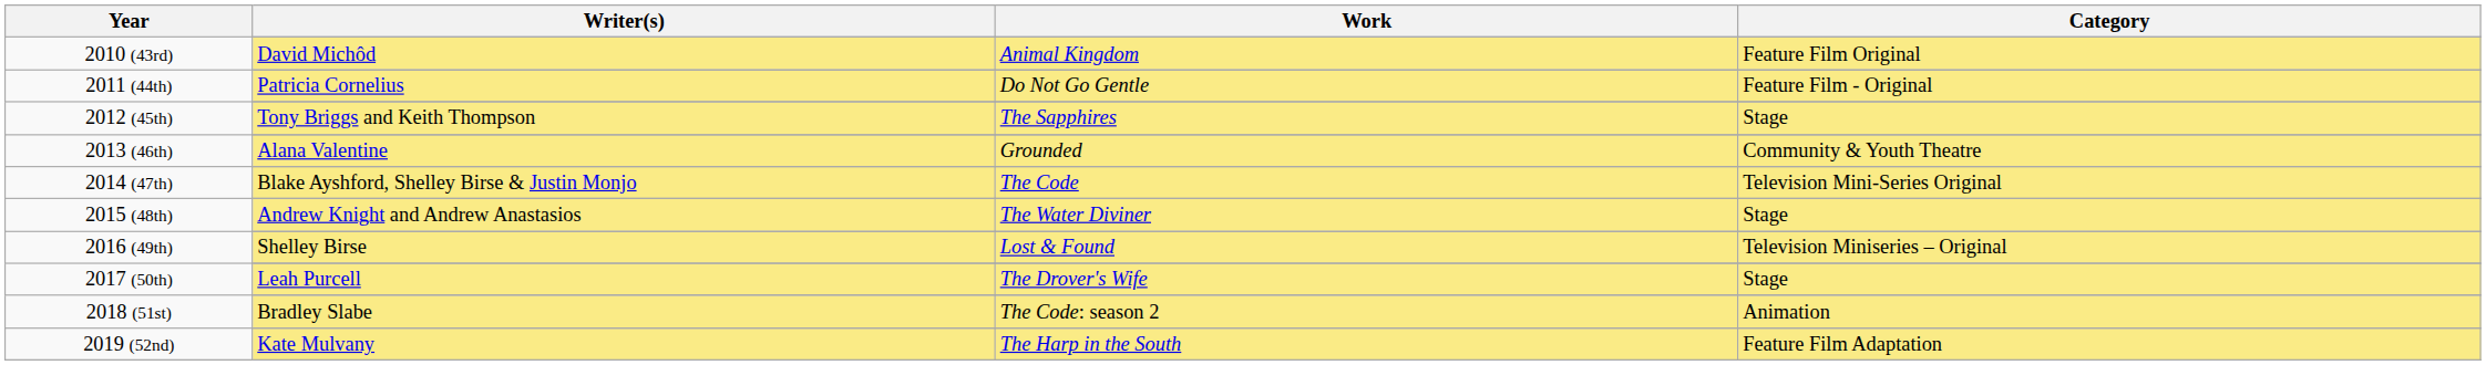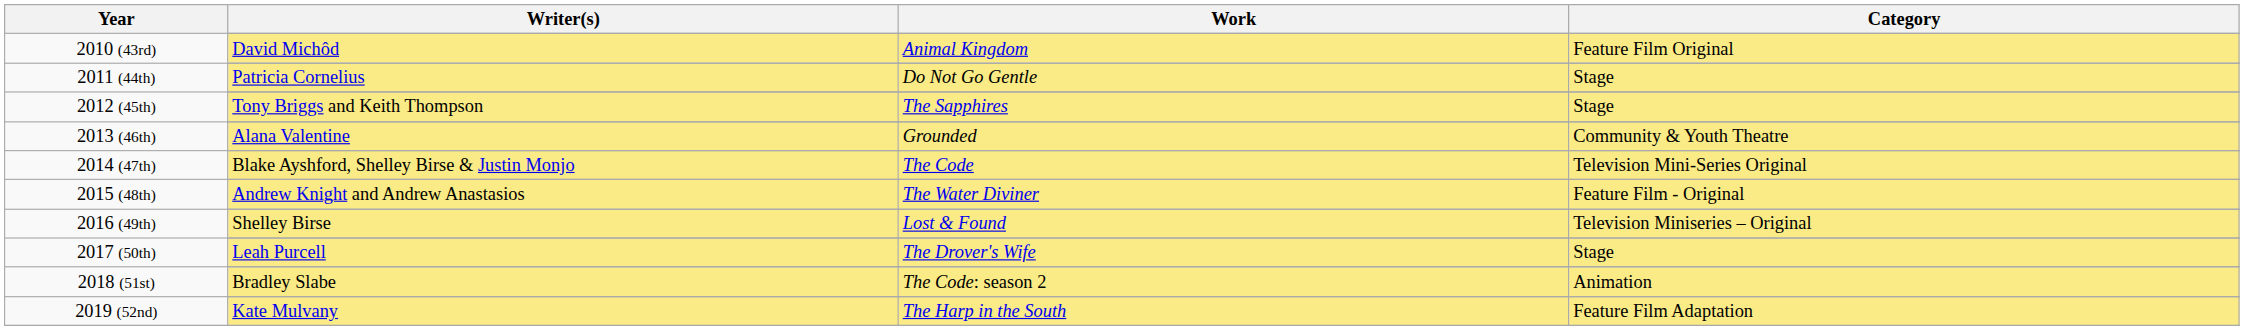Patricia Cornelius | Category: Feature Film - Original -> Stage
Andrew Knight and Andrew Anastasios | Category: Stage -> Feature Film - Original
